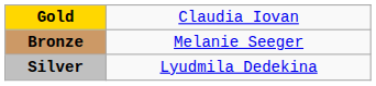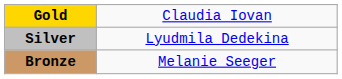rows swapped: Silver <-> Bronze
